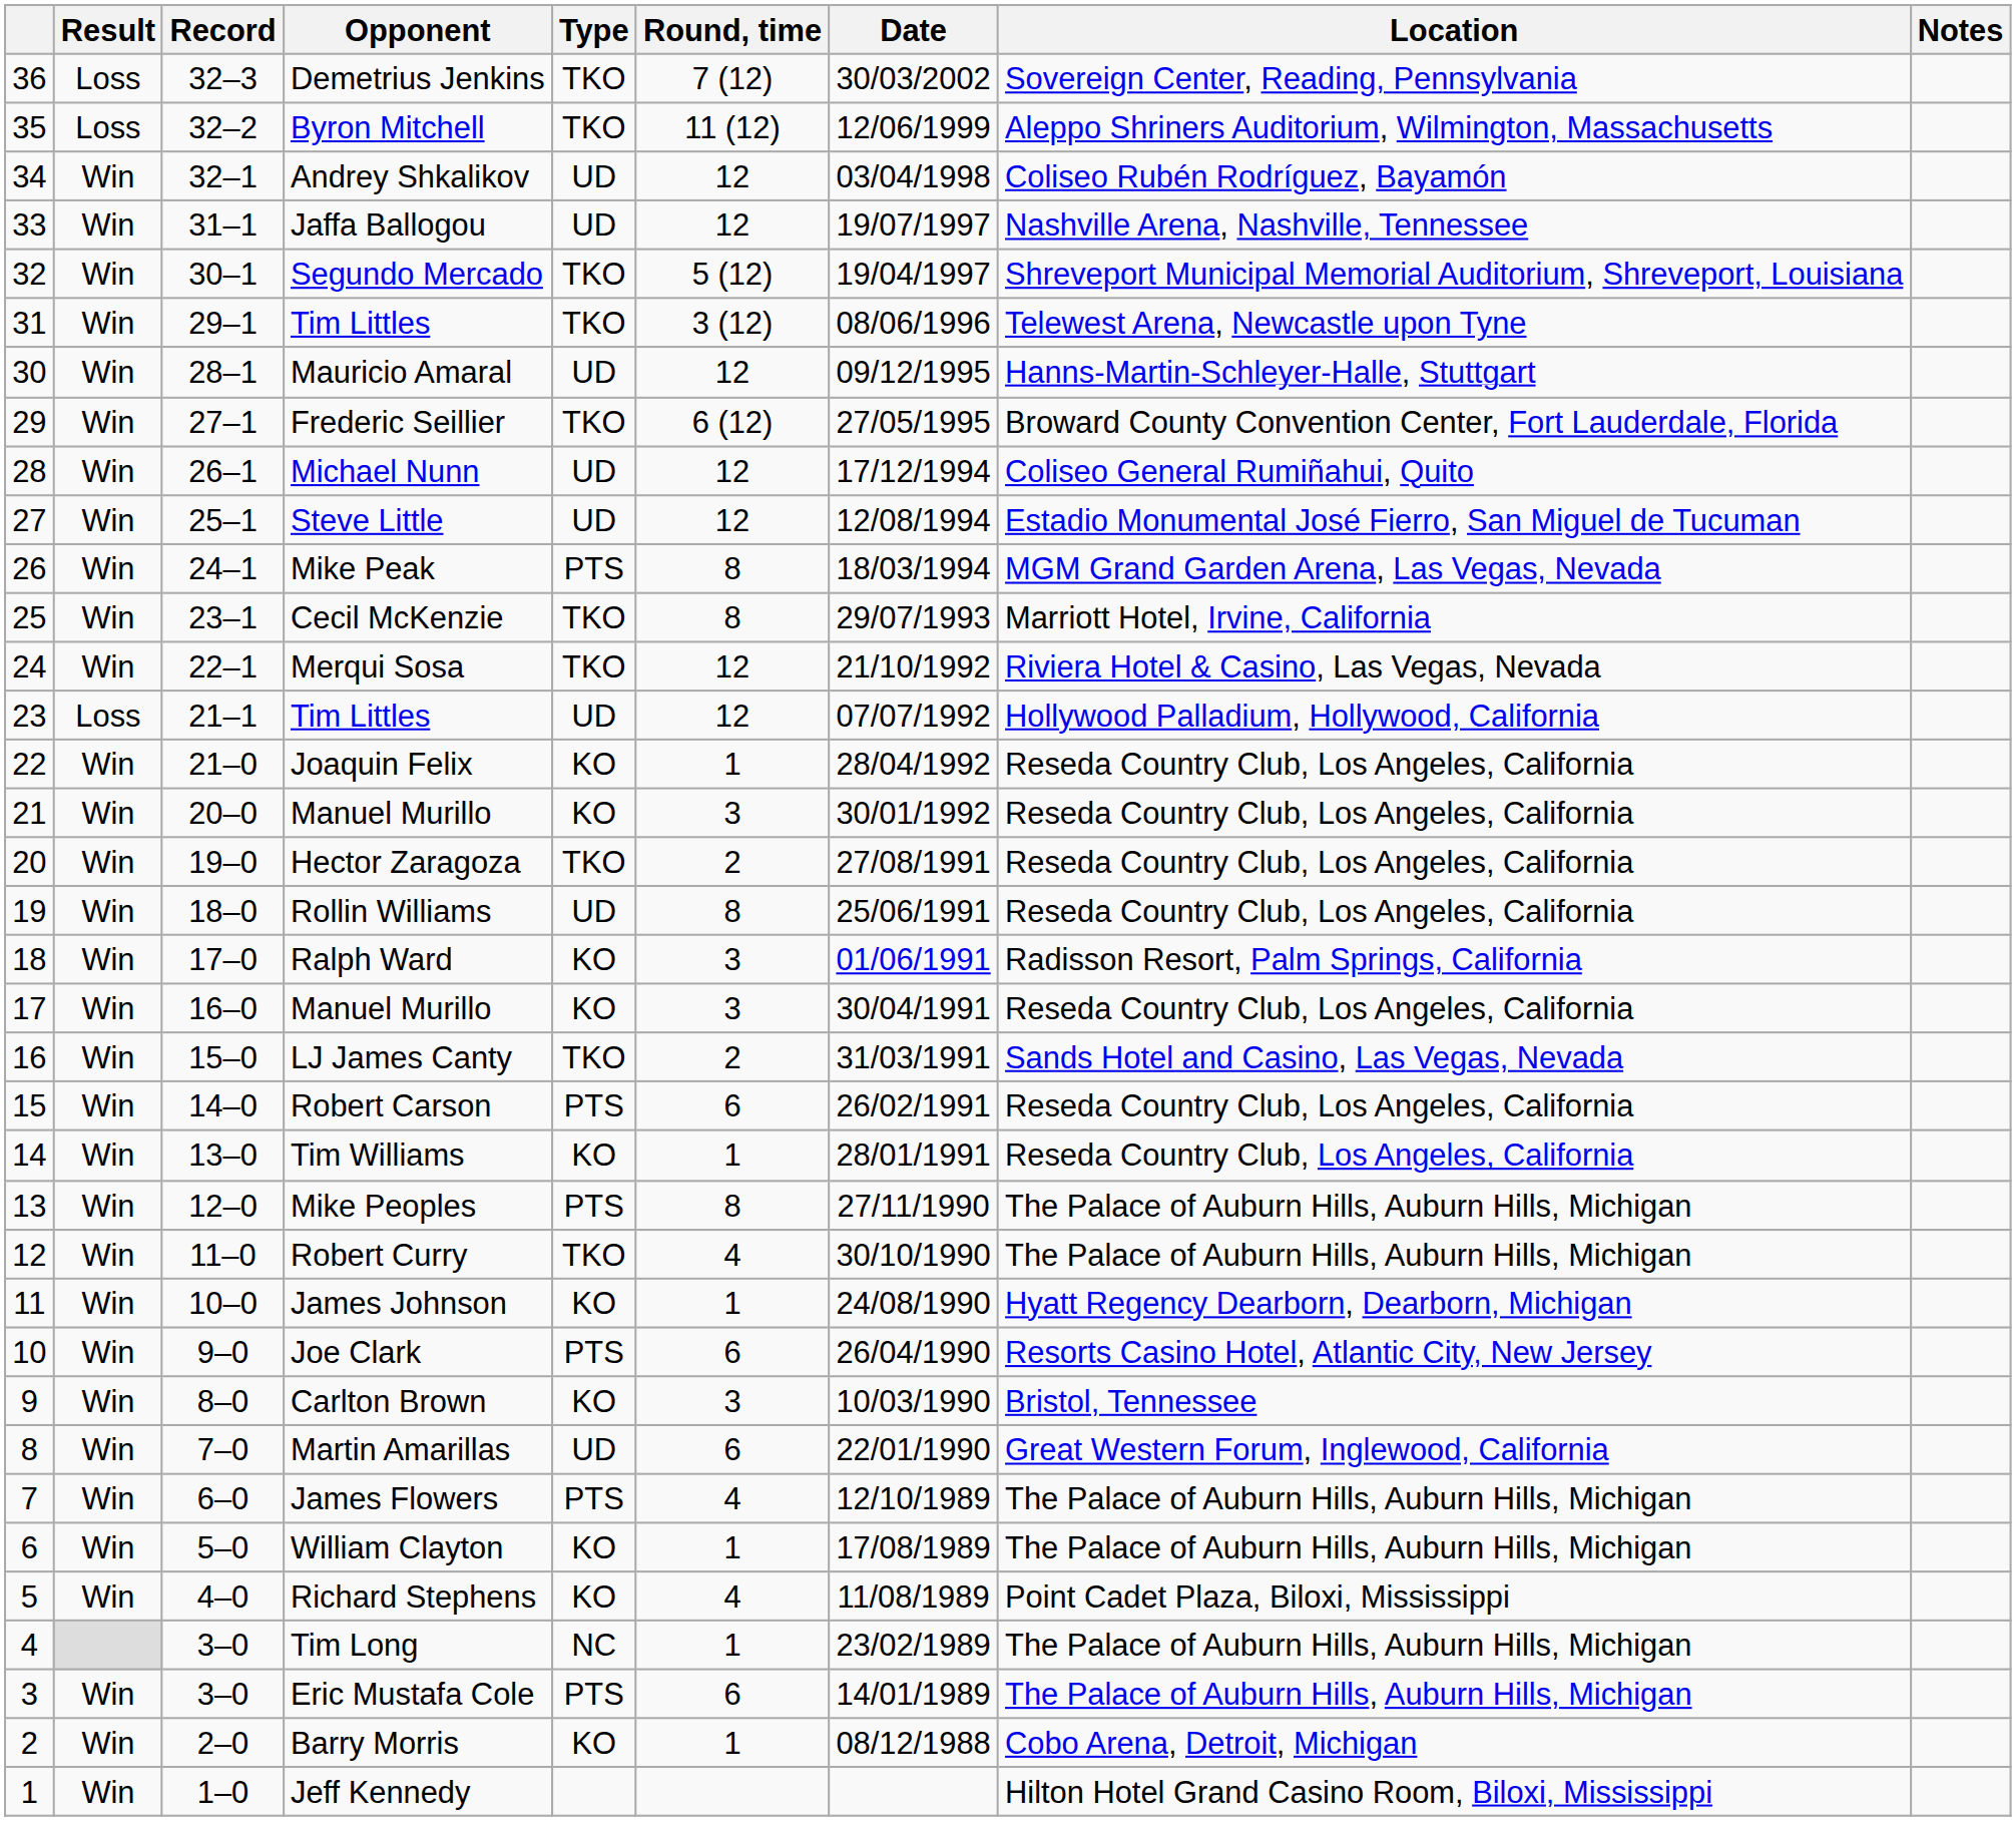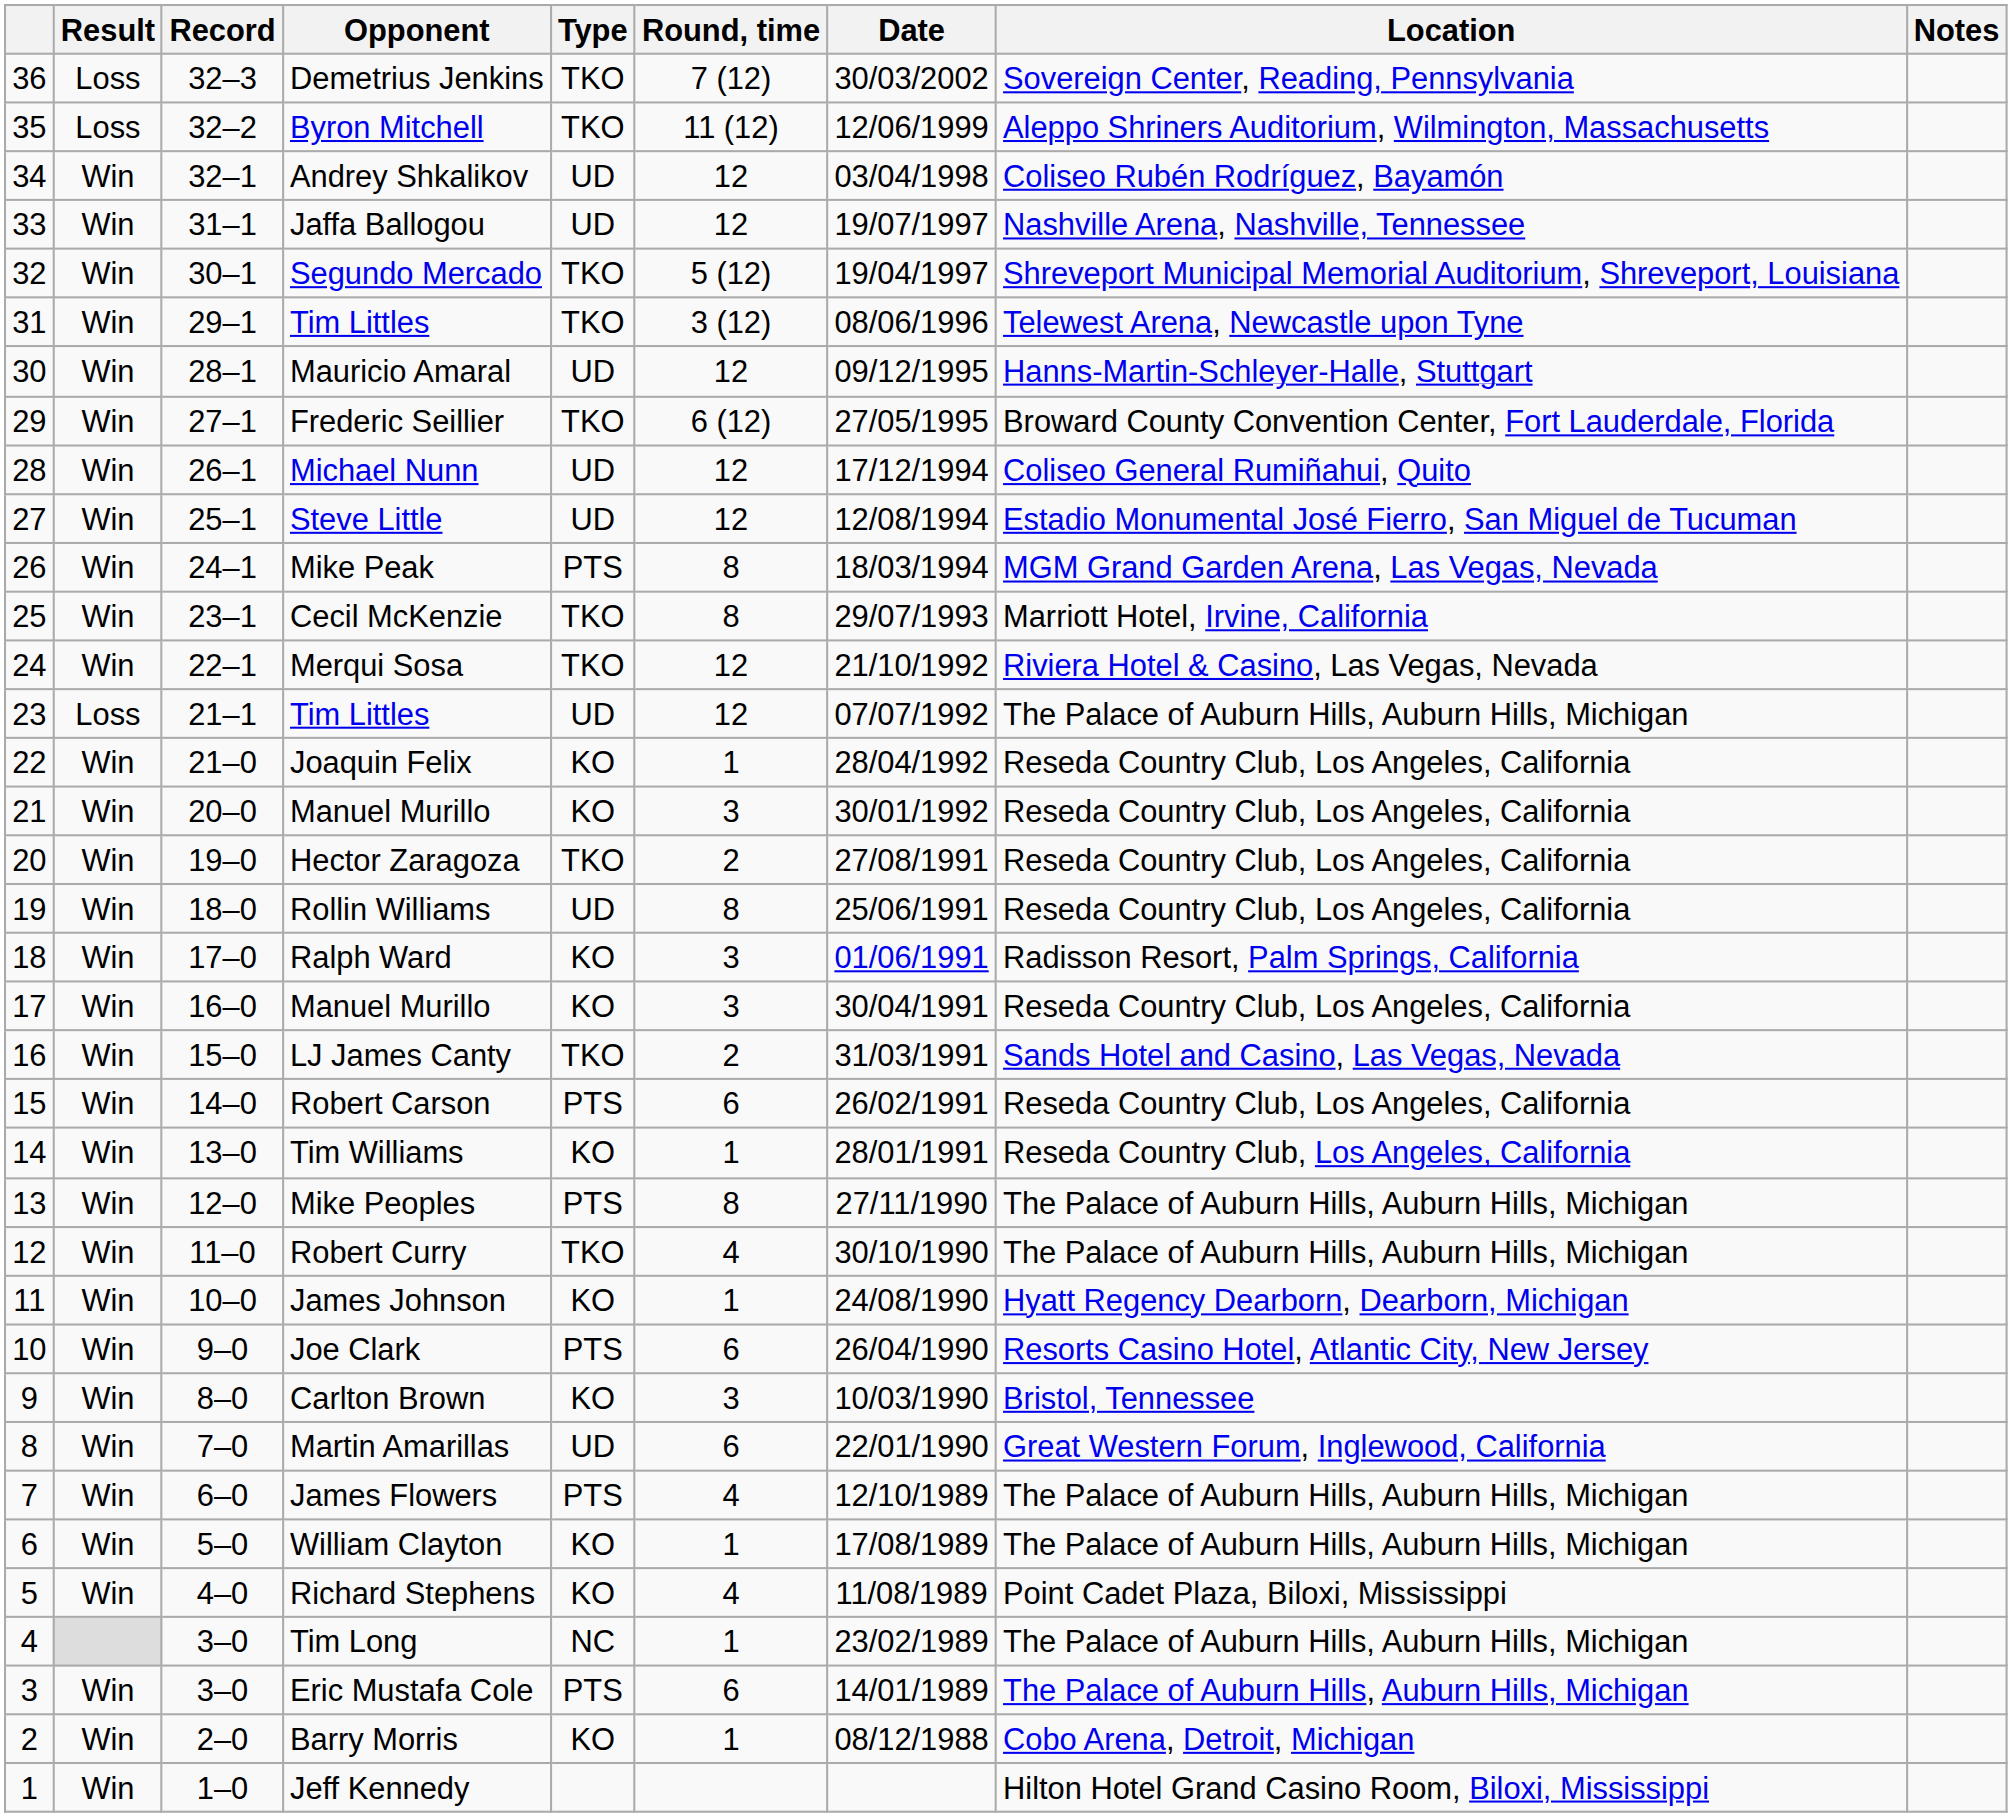23 / Tim Littles | Location: Hollywood Palladium, Hollywood, California -> The Palace of Auburn Hills, Auburn Hills, Michigan
